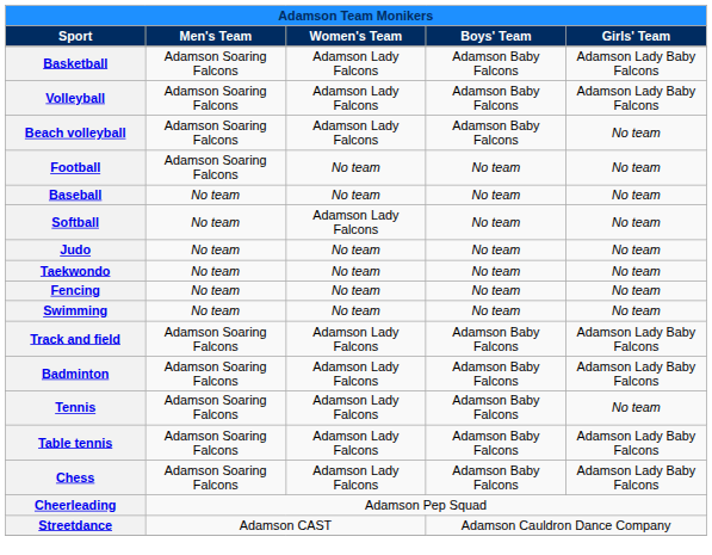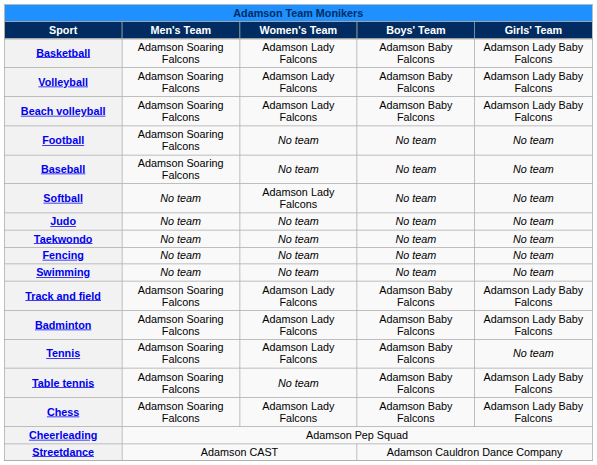Beach volleyball | Girls' Team: No team -> Adamson Lady Baby Falcons
Baseball | Men's Team: No team -> Adamson Soaring Falcons
Table tennis | Women's Team: Adamson Lady Falcons -> No team
